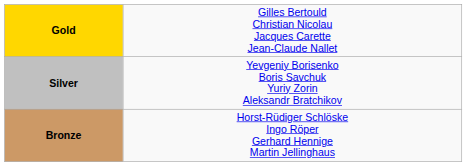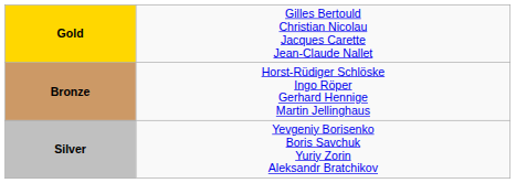rows swapped: Silver <-> Bronze
